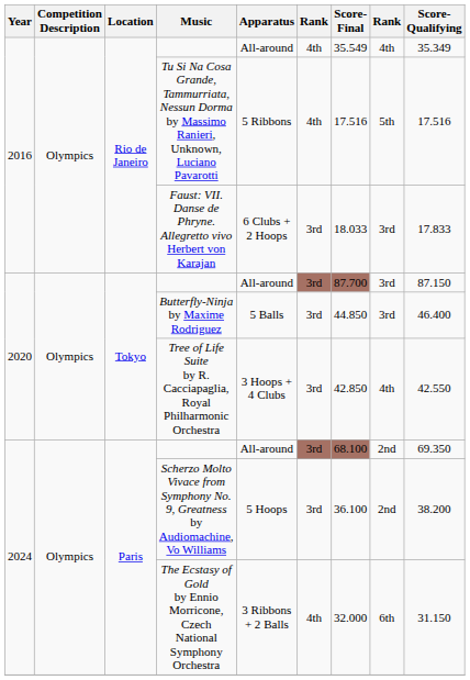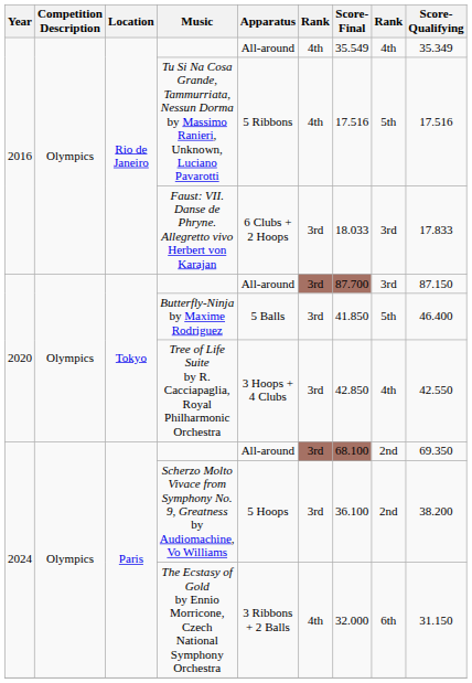Butterfly-Ninja by Maxime Rodriguez | Score-Final: 44.850 -> 41.850
Butterfly-Ninja by Maxime Rodriguez | column 8: 3rd -> 5th
